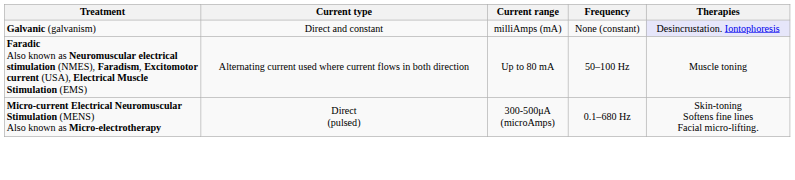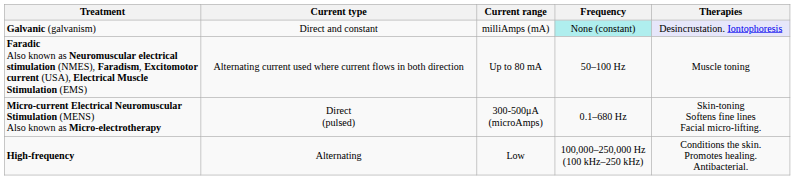Galvanic (galvanism) | Frequency: no background -> paleturquoise background
+ row: High-frequency | Alternating | Low | 100,000–250,000 Hz (100 kHz–250 kHz) | Conditions the skin. Promotes healing. Antibacterial.
